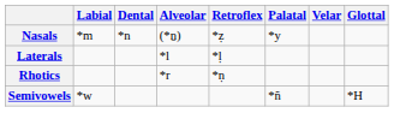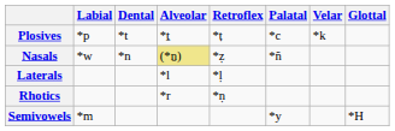+ row: Plosives | *p | *t | *ṯ | *ṭ | *c | *k
Nasals | Labial: *m -> *w
Nasals | Alveolar: no background -> khaki background
Nasals | Palatal: *y -> *ñ
Semivowels | Labial: *w -> *m
Semivowels | Palatal: *ñ -> *y
